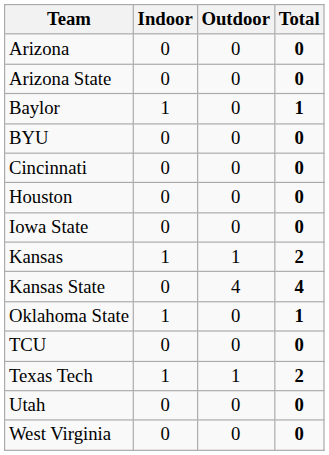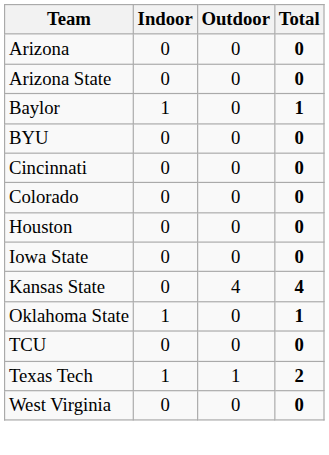+ row: Colorado | 0 | 0 | 0
- row: Kansas | 1 | 1 | 2
- row: Utah | 0 | 0 | 0
